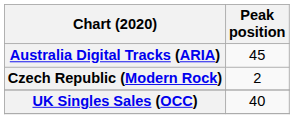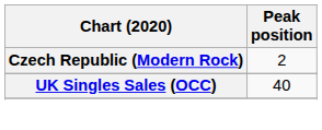- row: Australia Digital Tracks (ARIA) | 45
